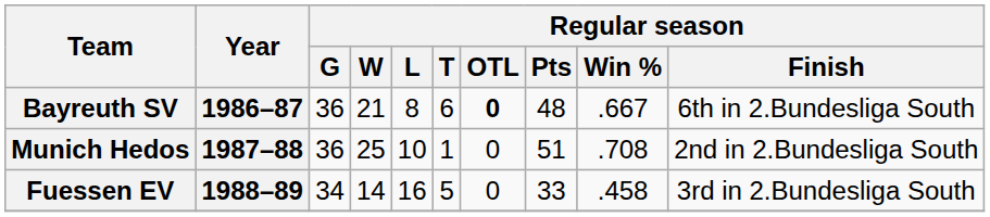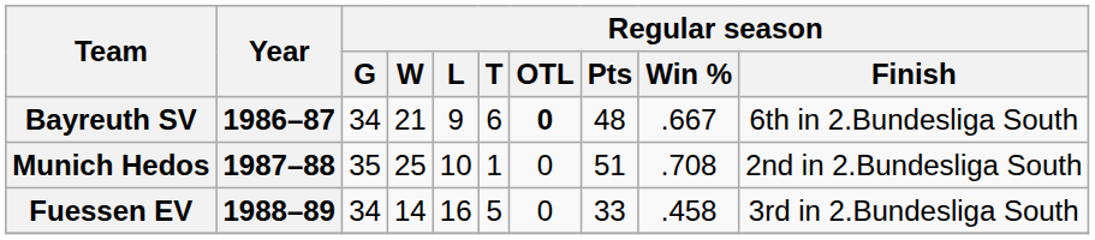Bayreuth SV | Regular season / G: 36 -> 34
Bayreuth SV | Regular season / L: 8 -> 9
Munich Hedos | Regular season / G: 36 -> 35
